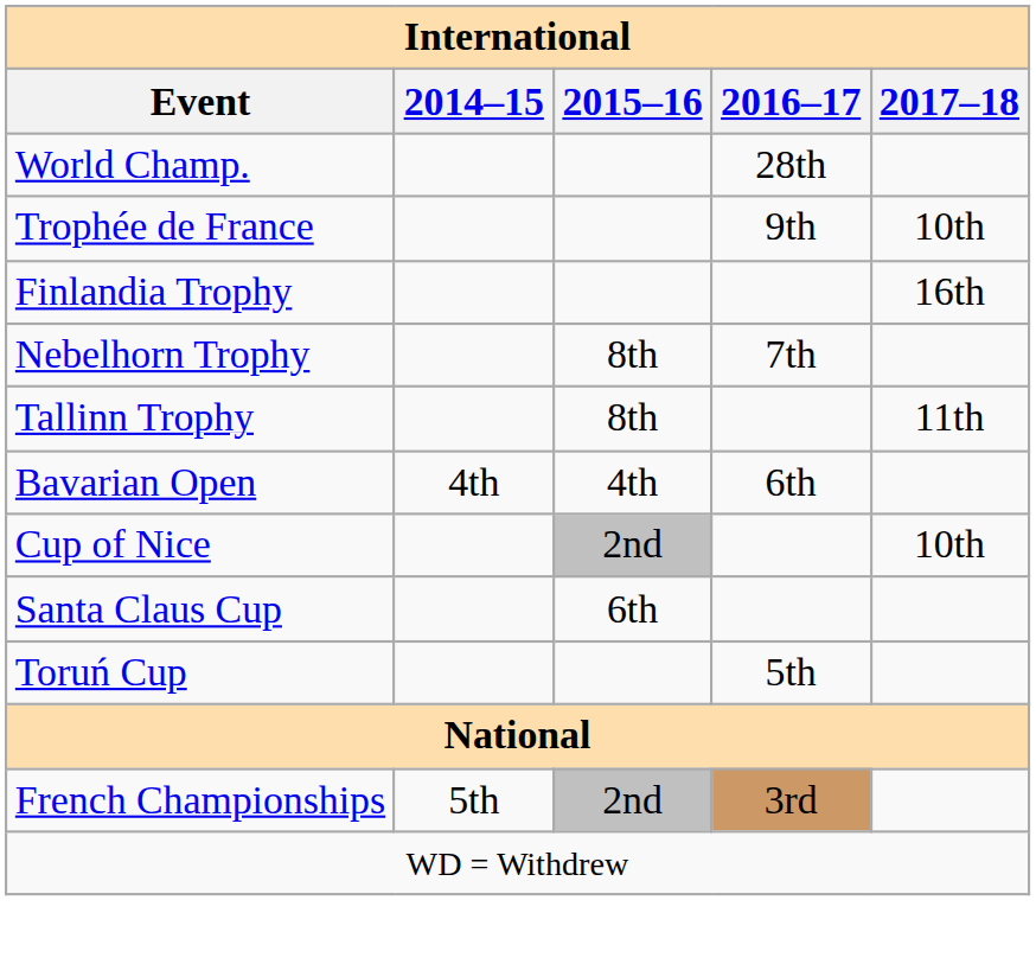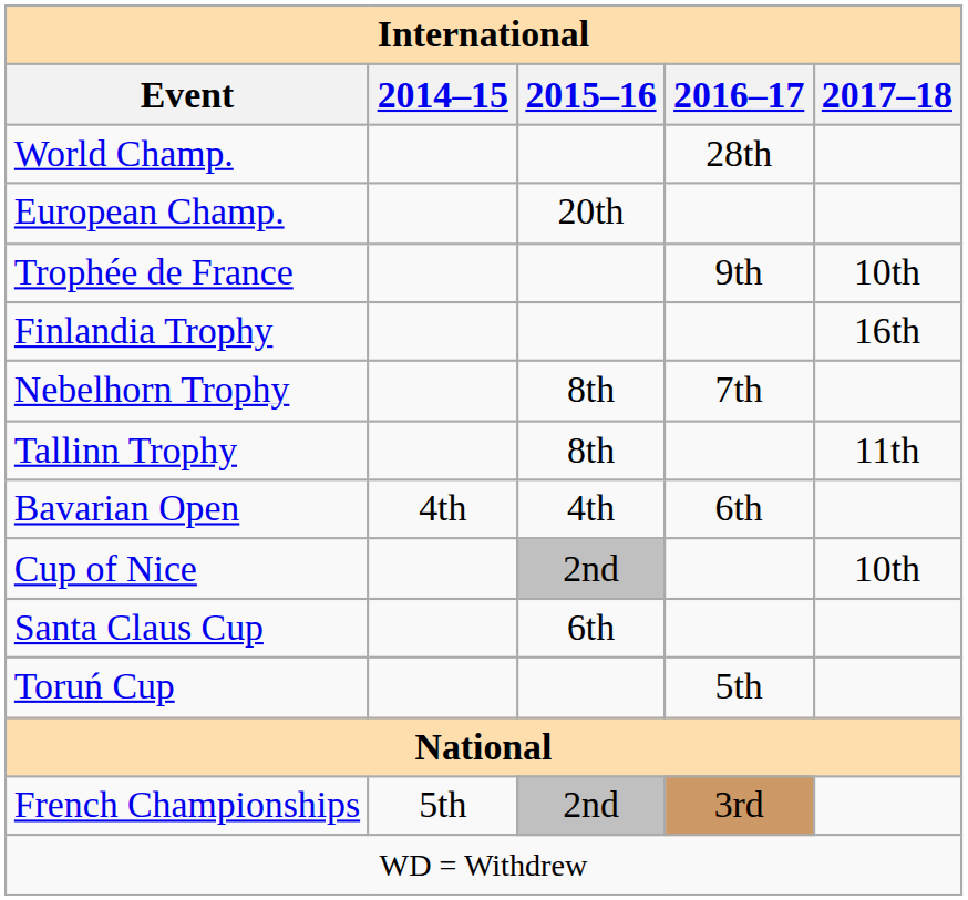+ row: European Champ. | 20th
